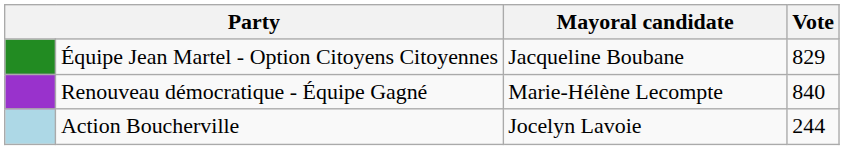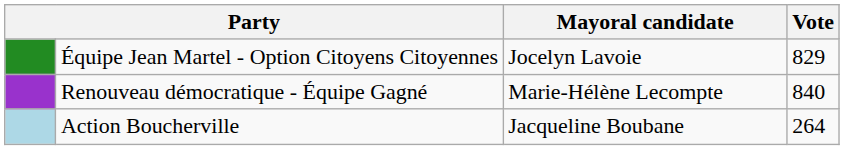Équipe Jean Martel - Option Citoyens Citoyennes | Mayoral candidate: Jacqueline Boubane -> Jocelyn Lavoie
Action Boucherville | Mayoral candidate: Jocelyn Lavoie -> Jacqueline Boubane
Action Boucherville | Vote: 244 -> 264
